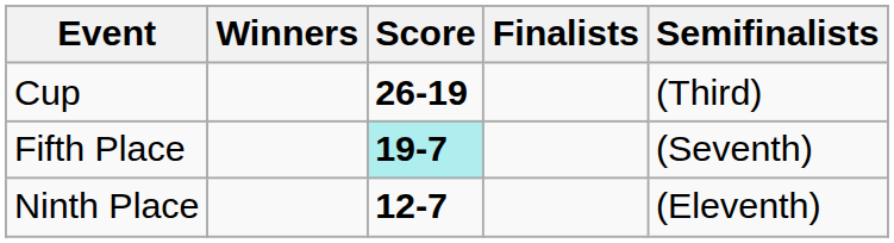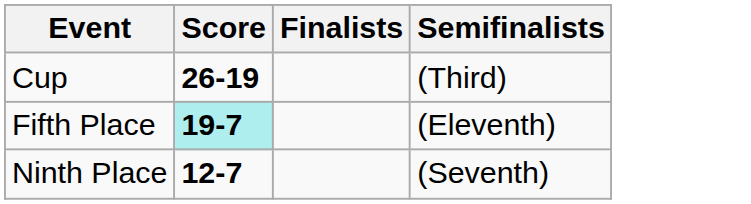- column: Winners
Fifth Place | Semifinalists: (Seventh) -> (Eleventh)
Ninth Place | Semifinalists: (Eleventh) -> (Seventh)
